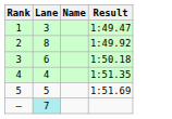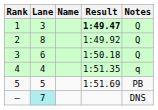+ column: Notes | Q | Q | Q | q | PB | DNS
1 | Result: normal -> bold
